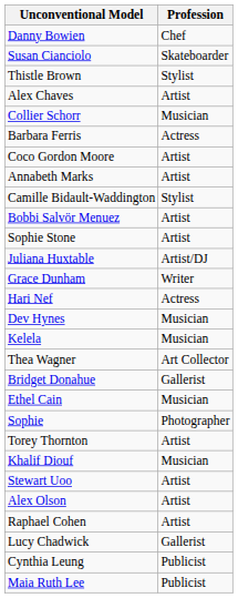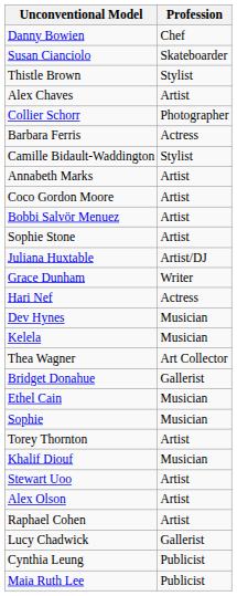Collier Schorr | Profession: Musician -> Photographer
rows swapped: Camille Bidault-Waddington <-> Coco Gordon Moore
Sophie | Profession: Photographer -> Musician
